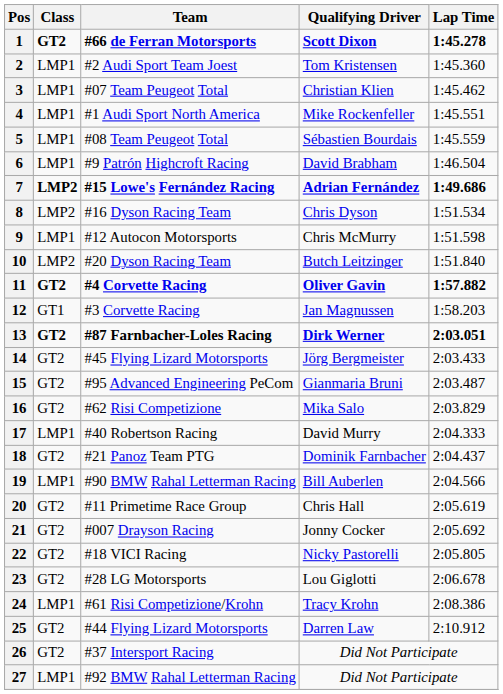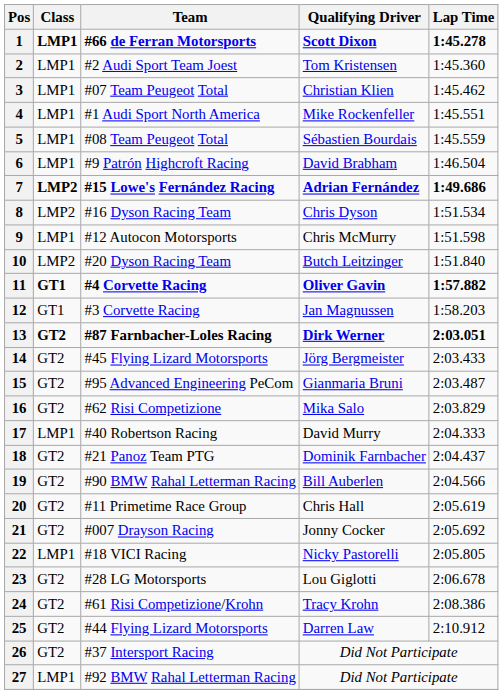1 | Class: GT2 -> LMP1
11 | Class: GT2 -> GT1
19 | Class: LMP1 -> GT2
22 | Class: GT2 -> LMP1
24 | Class: LMP1 -> GT2
